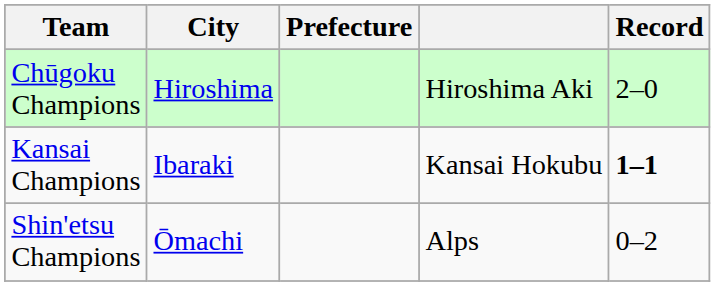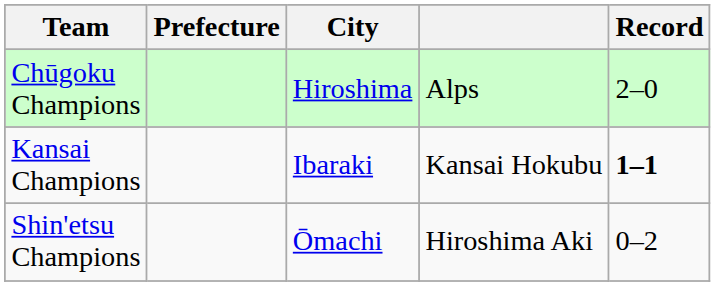columns swapped: Prefecture <-> City
Chūgoku Champions | column 4: Hiroshima Aki -> Alps
Shin'etsu Champions | column 4: Alps -> Hiroshima Aki
